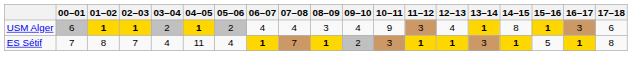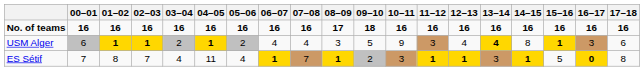+ row: No. of teams | 16 | 16 | 16 | 16 | 16 | 16 | 16 | 16 | 17 | 18 | 16 | 16 | 16 | 16 | 16 | 16 | 16 | 16
USM Alger | 09–10: 4 -> 5
USM Alger | 13–14: 1 -> 4
ES Sétif | 16–17: 1 -> 0
